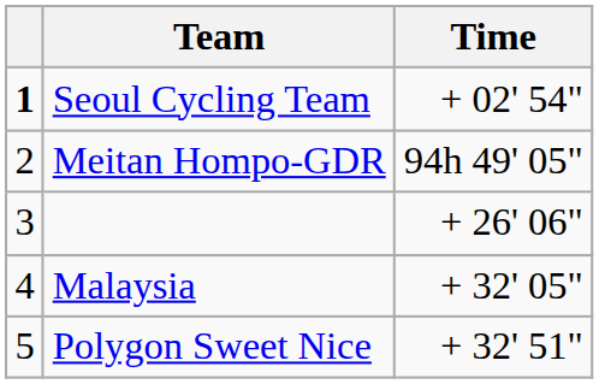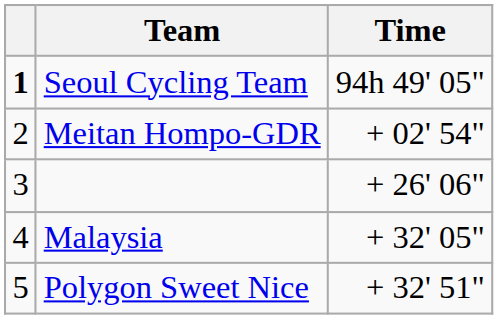Seoul Cycling Team | Time: + 02' 54" -> 94h 49' 05"
Meitan Hompo-GDR | Time: 94h 49' 05" -> + 02' 54"
